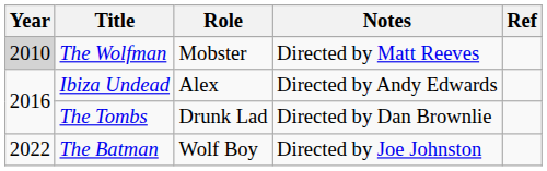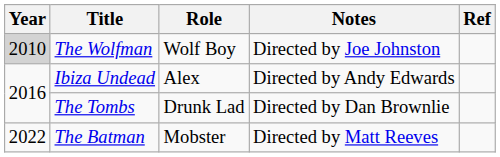The Wolfman | Role: Mobster -> Wolf Boy
The Wolfman | Notes: Directed by Matt Reeves -> Directed by Joe Johnston
The Batman | Role: Wolf Boy -> Mobster
The Batman | Notes: Directed by Joe Johnston -> Directed by Matt Reeves
